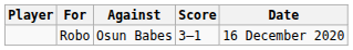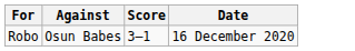- column: Player
